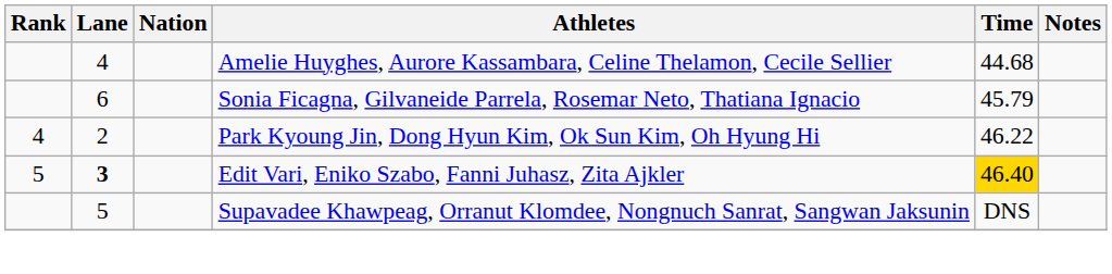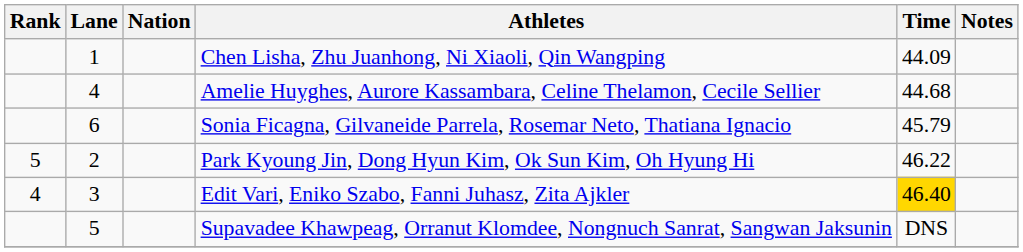+ row: 1 | Chen Lisha, Zhu Juanhong, Ni Xiaoli, Qin Wangping | 44.09
Park Kyoung Jin, Dong Hyun Kim, Ok Sun Kim, Oh Hyung Hi | Rank: 4 -> 5
Edit Vari, Eniko Szabo, Fanni Juhasz, Zita Ajkler | Rank: 5 -> 4
Edit Vari, Eniko Szabo, Fanni Juhasz, Zita Ajkler | Lane: bold -> normal
